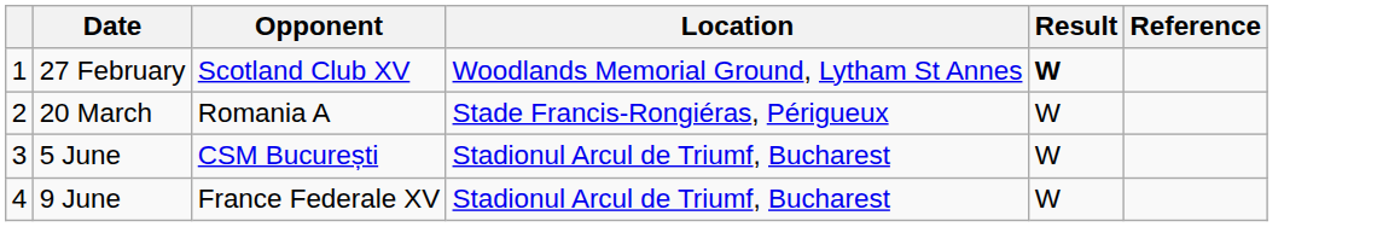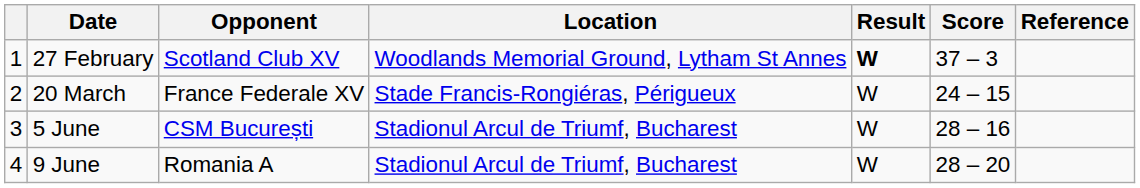+ column: Score | 37 – 3 | 24 – 15 | 28 – 16 | 28 – 20
20 March | Opponent: Romania A -> France Federale XV
9 June | Opponent: France Federale XV -> Romania A
